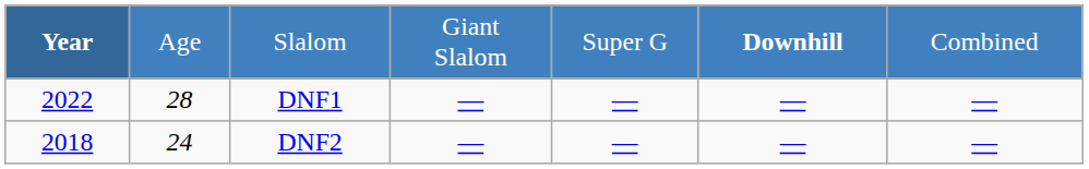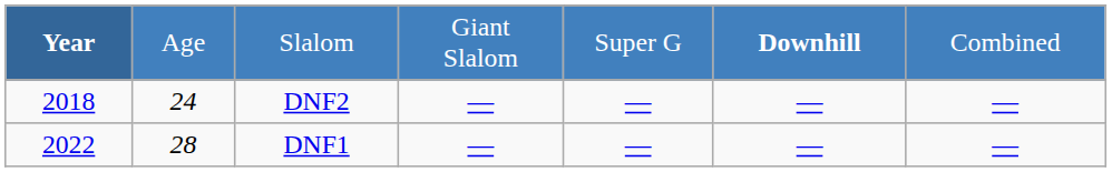rows swapped: DNF2 <-> DNF1
